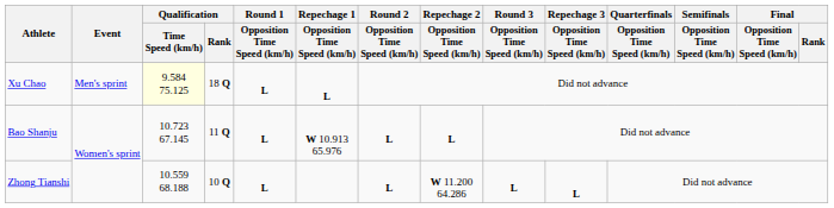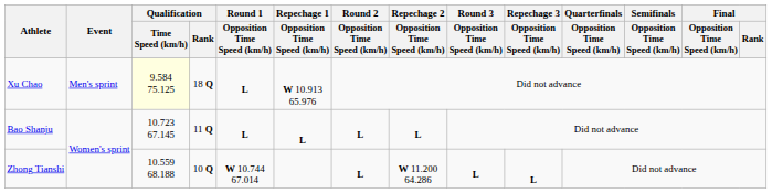Xu Chao | Repechage 1 / Opposition Time Speed (km/h): L -> W 10.913 65.976
Bao Shanju | Repechage 1 / Opposition Time Speed (km/h): W 10.913 65.976 -> L
Zhong Tianshi | Round 1 / Opposition Time Speed (km/h): L -> W 10.744 67.014
